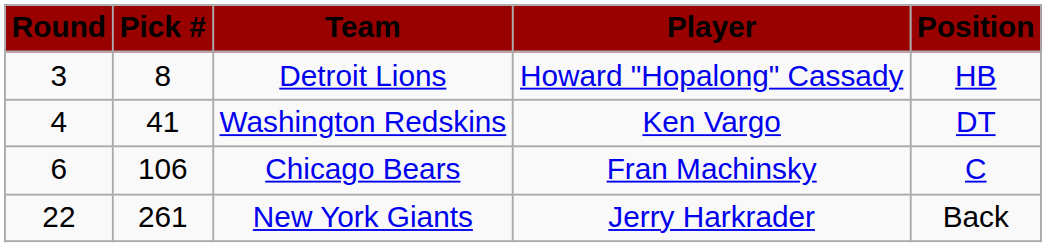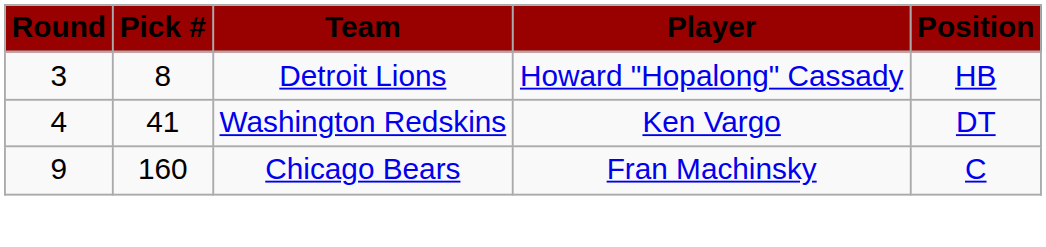Chicago Bears | Round: 6 -> 9
Chicago Bears | Pick #: 106 -> 160
- row: 22 | 261 | New York Giants | Jerry Harkrader | Back
